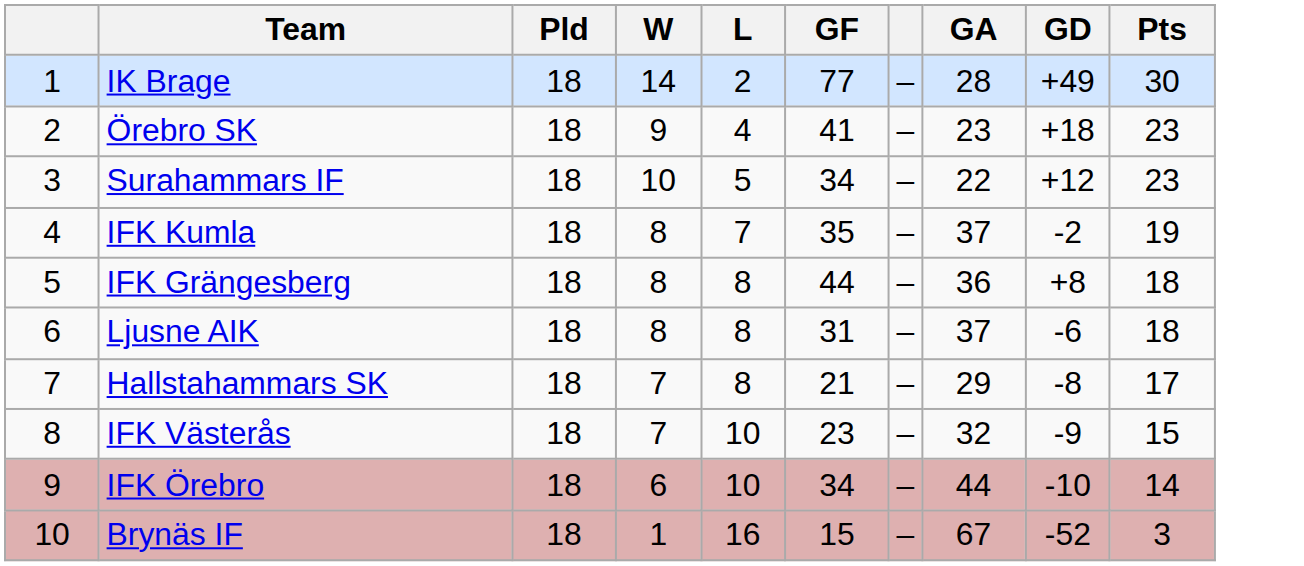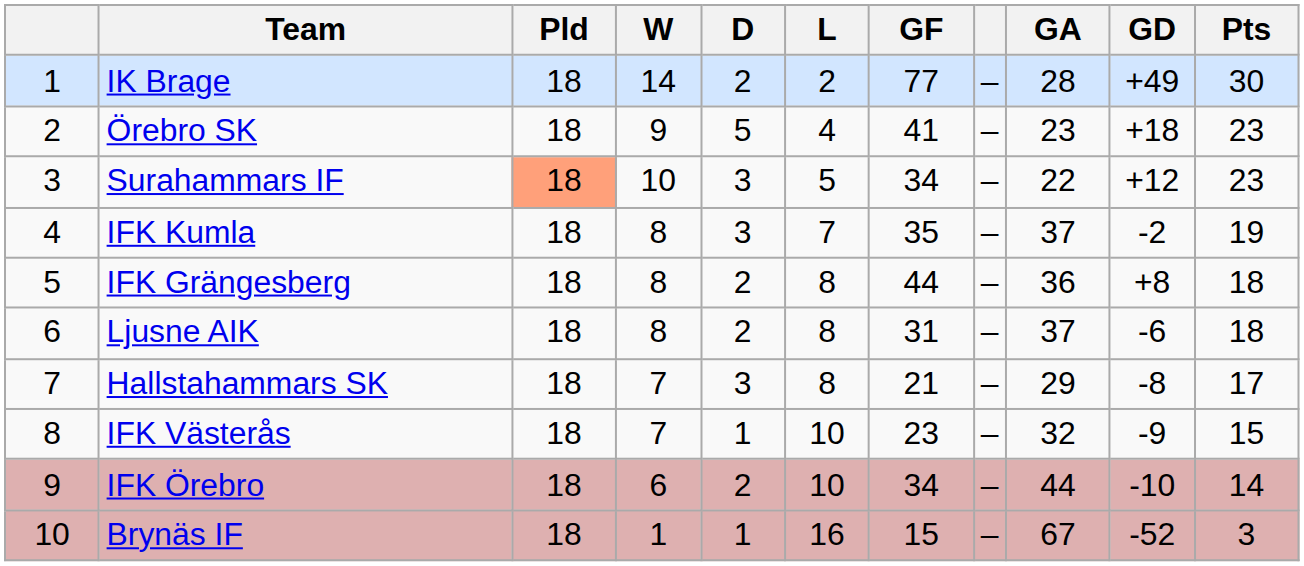+ column: D | 2 | 5 | 3 | 3 | 2 | 2 | 3 | 1 | 2 | 1
Surahammars IF | Pld: no background -> lightsalmon background
